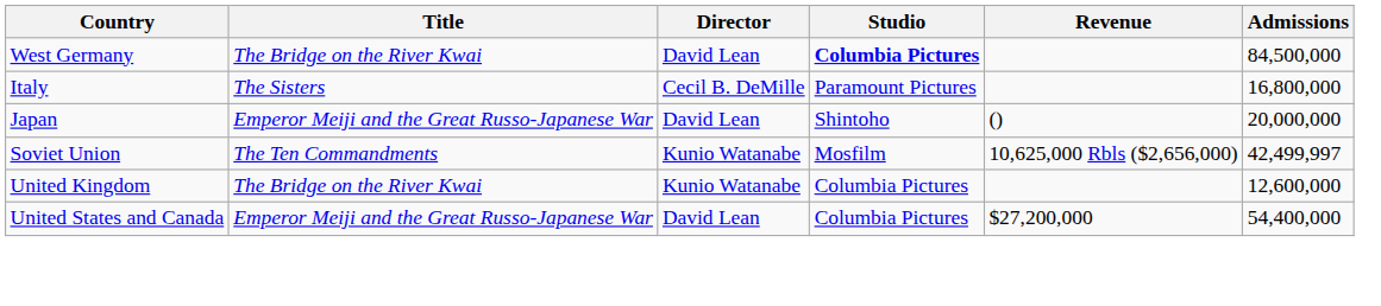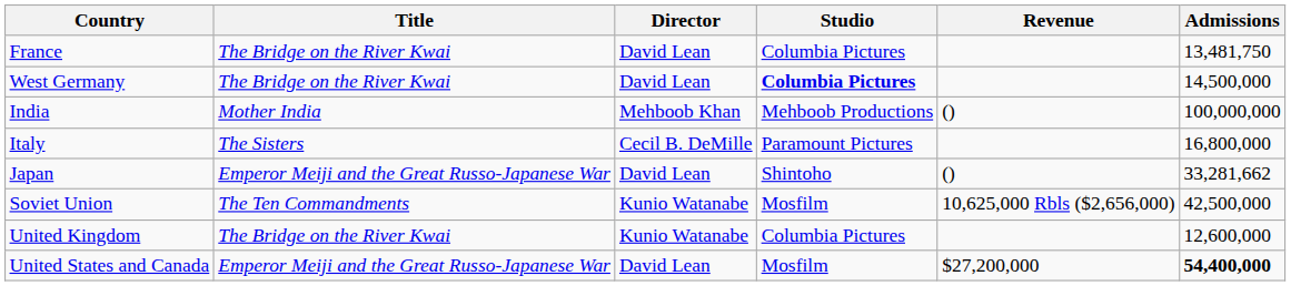+ row: France | The Bridge on the River Kwai | David Lean | Columbia Pictures | 13,481,750
West Germany | Admissions: 84,500,000 -> 14,500,000
+ row: India | Mother India | Mehboob Khan | Mehboob Productions | () | 100,000,000
Japan | Admissions: 20,000,000 -> 33,281,662
Soviet Union | Admissions: 42,499,997 -> 42,500,000
United States and Canada | Studio: Columbia Pictures -> Mosfilm
United States and Canada | Admissions: normal -> bold
